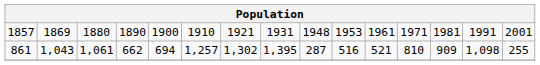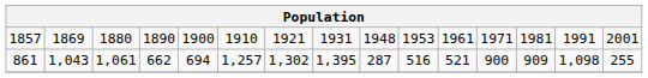861 | column 12: 810 -> 900
